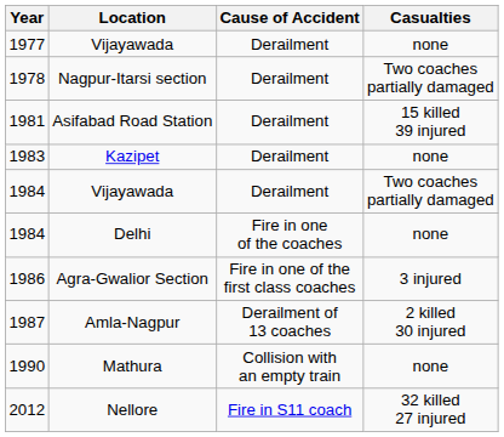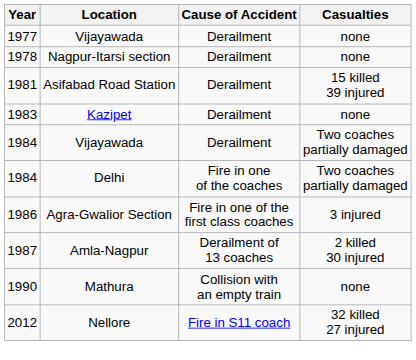Nagpur-Itarsi section | Casualties: Two coaches partially damaged -> none
Delhi | Casualties: none -> Two coaches partially damaged
